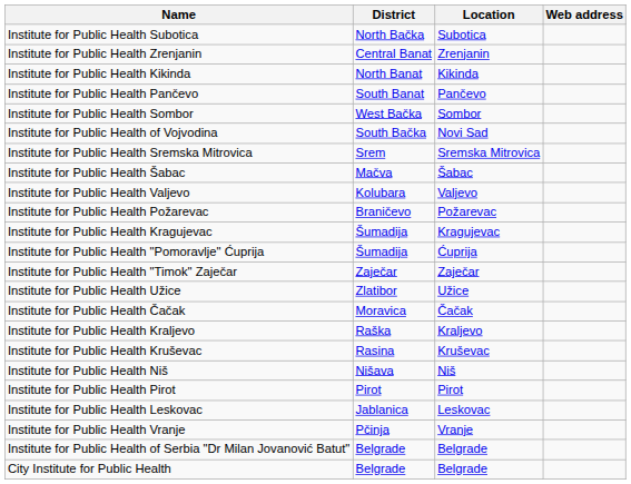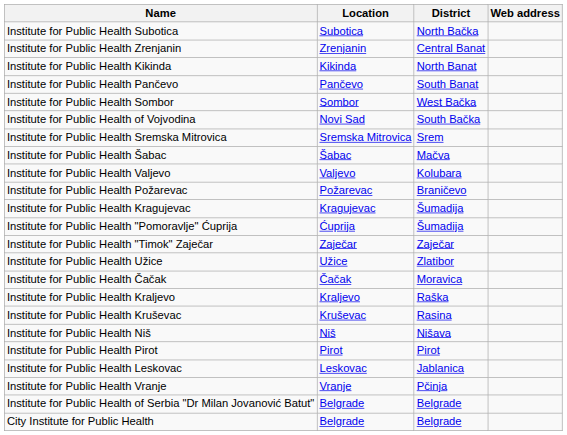columns swapped: Location <-> District
